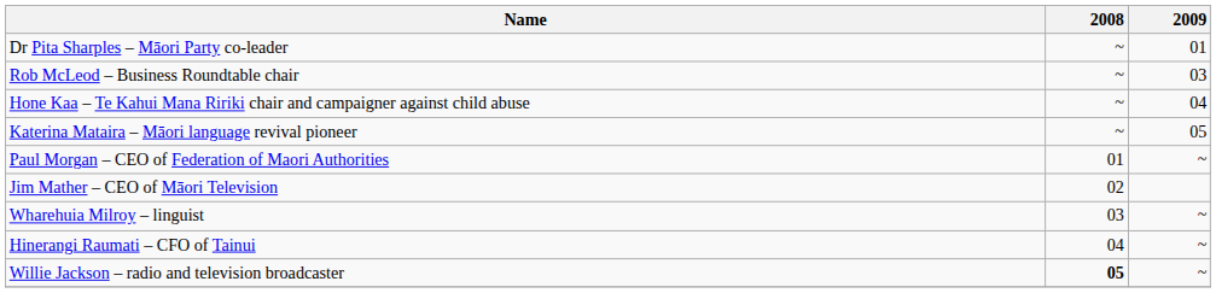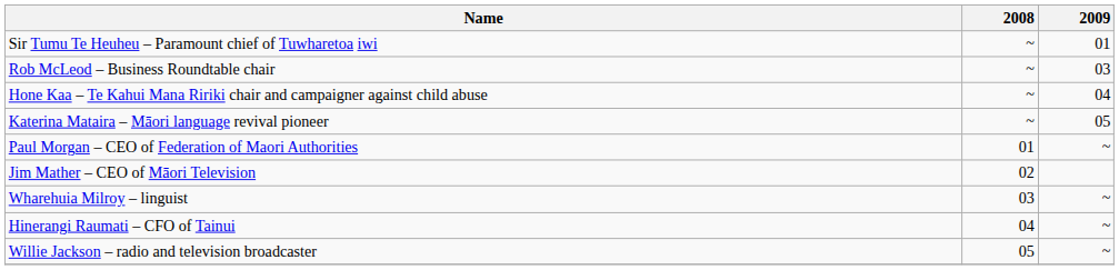+ row: Sir Tumu Te Heuheu – Paramount chief of Tuwharetoa iwi | ~ | 01
- row: Dr Pita Sharples – Māori Party co-leader | ~ | 01
Willie Jackson – radio and television broadcaster | 2008: bold -> normal
